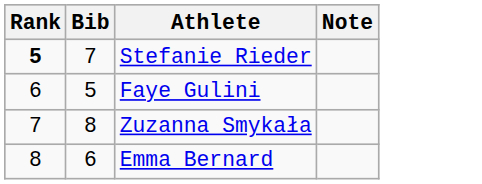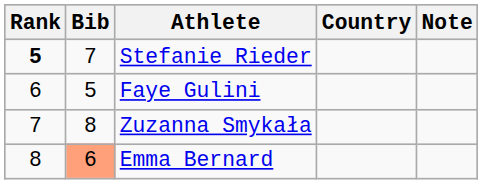+ column: Country
Emma Bernard | Bib: no background -> lightsalmon background
